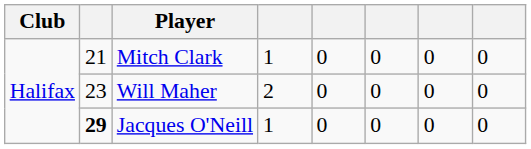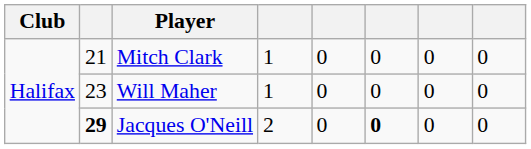Will Maher | column 4: 2 -> 1
Jacques O'Neill | column 4: 1 -> 2
Jacques O'Neill | column 6: normal -> bold
